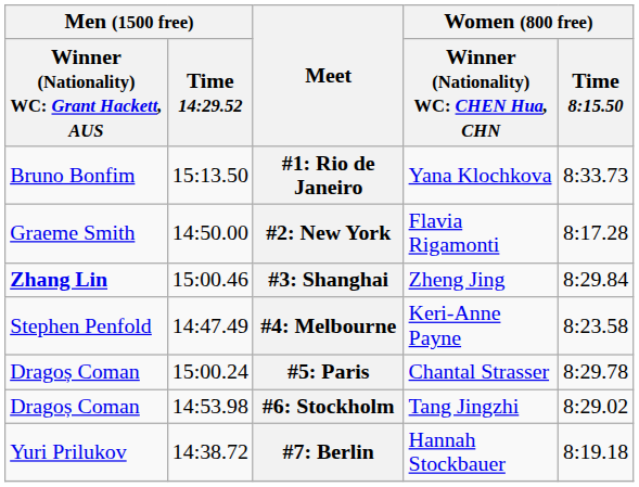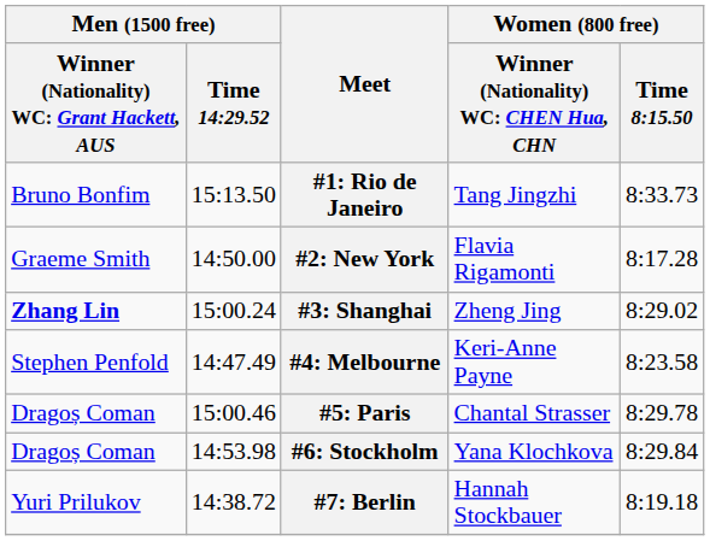#1: Rio de Janeiro | column 4: Yana Klochkova -> Tang Jingzhi
#3: Shanghai | Men (1500 free) / Time 14:29.52: 15:00.46 -> 15:00.24
#3: Shanghai | Women (800 free) / Time 8:15.50: 8:29.84 -> 8:29.02
#5: Paris | Men (1500 free) / Time 14:29.52: 15:00.24 -> 15:00.46
#6: Stockholm | column 4: Tang Jingzhi -> Yana Klochkova
#6: Stockholm | Women (800 free) / Time 8:15.50: 8:29.02 -> 8:29.84
